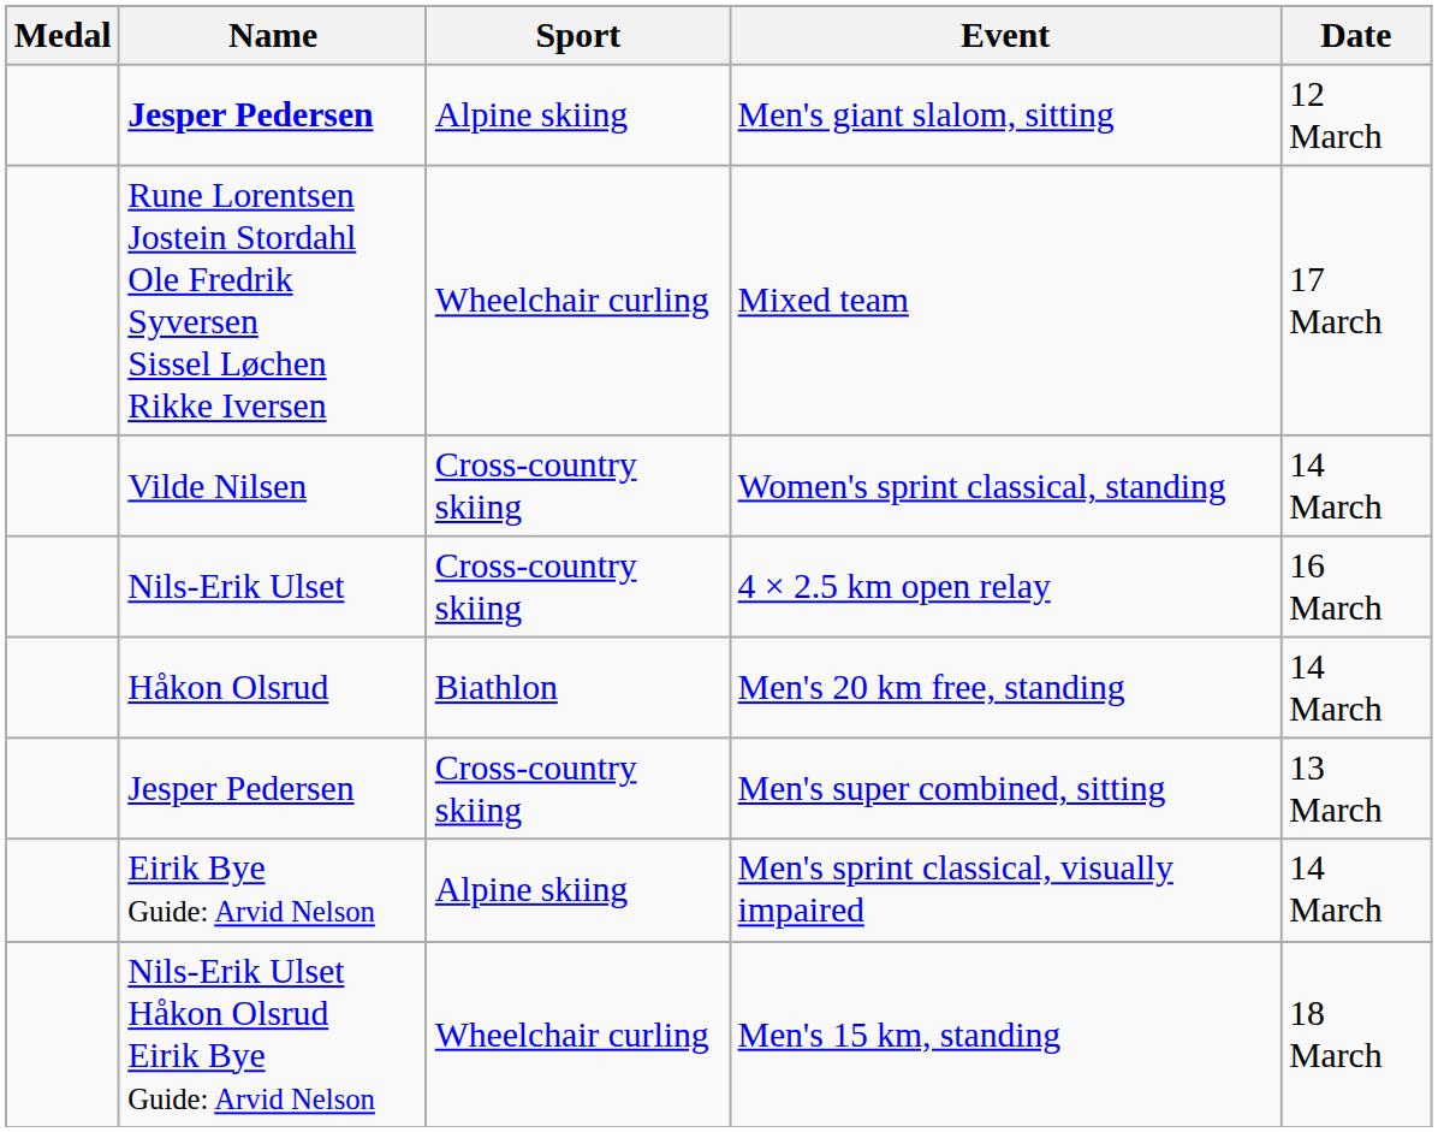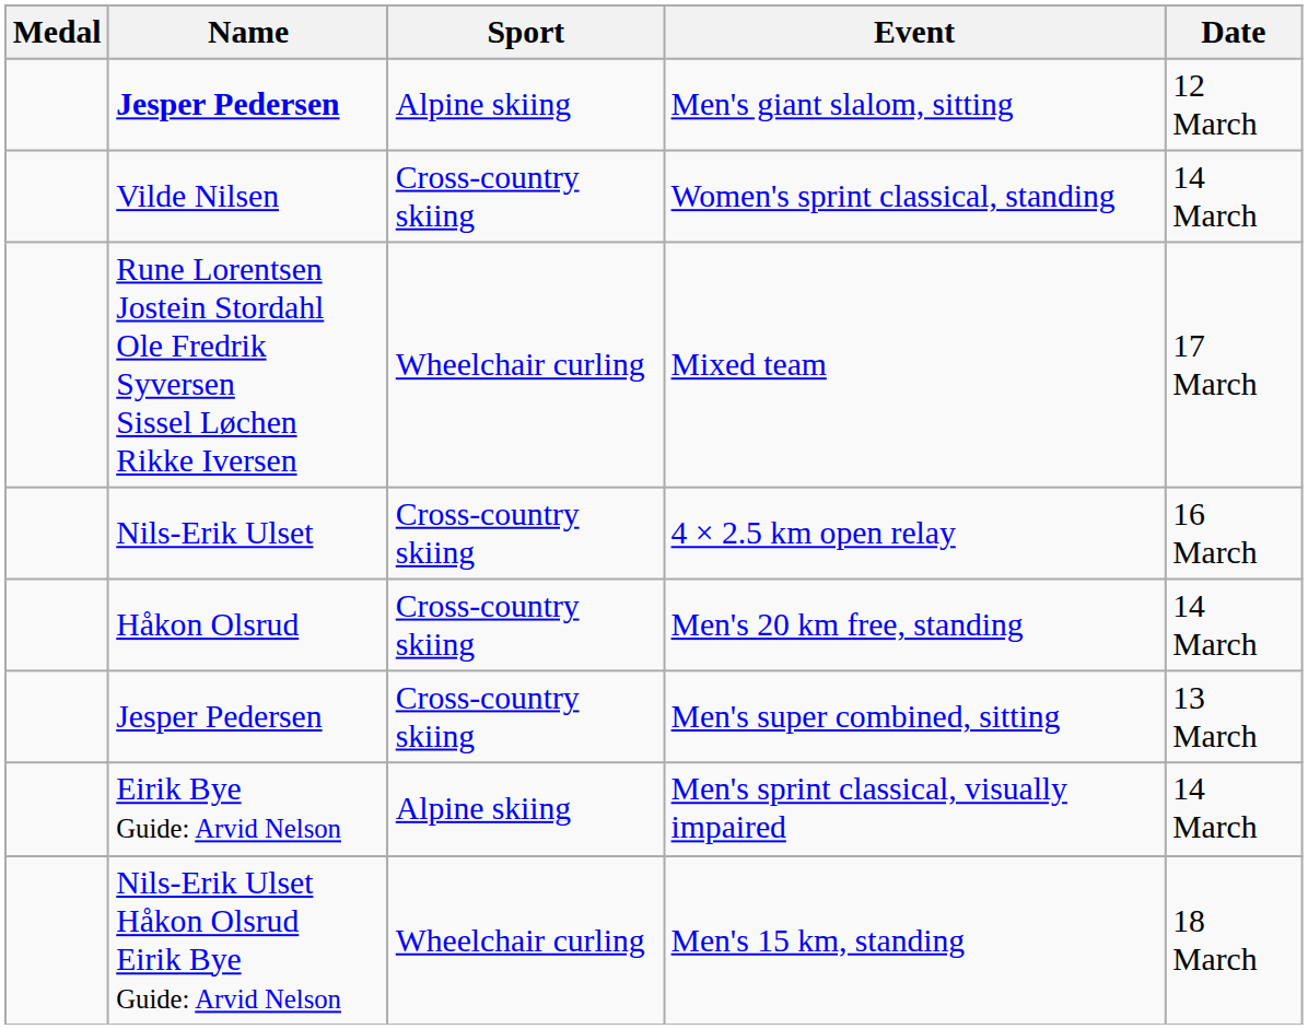rows swapped: Women's sprint classical, standing <-> Mixed team
Men's 20 km free, standing | Sport: Biathlon -> Cross-country skiing
